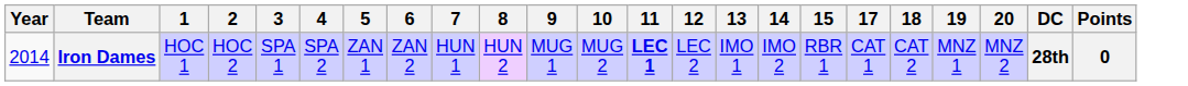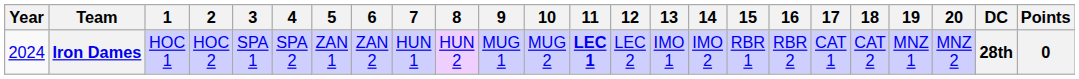+ column: 16 | RBR 2
Iron Dames | Year: 2014 -> 2024
